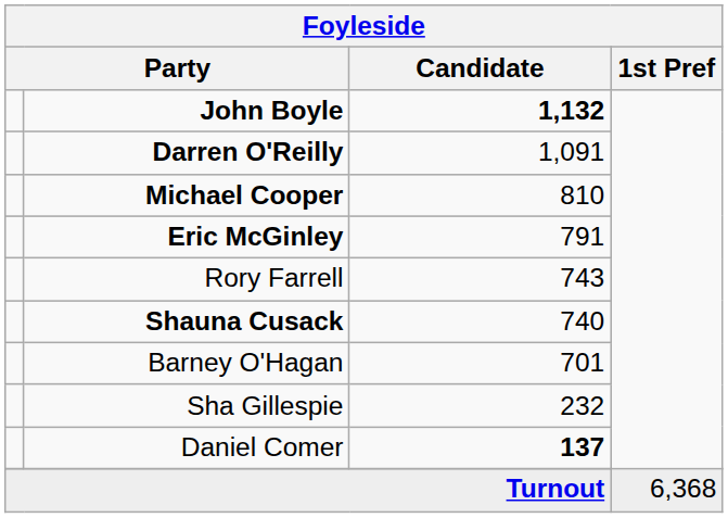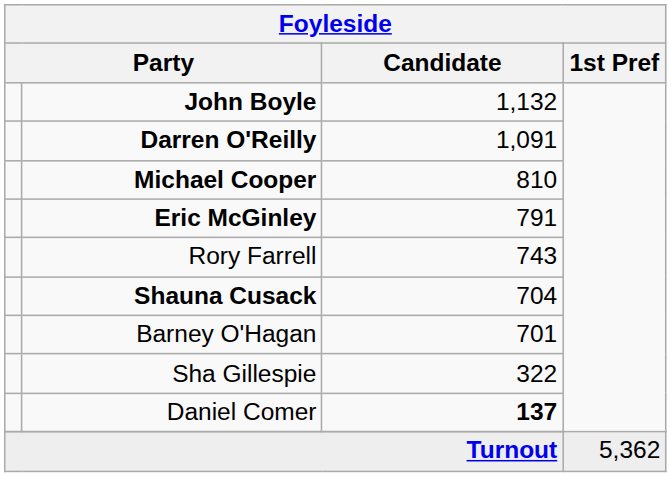John Boyle | Candidate: bold -> normal
Shauna Cusack | Candidate: 740 -> 704
Sha Gillespie | Candidate: 232 -> 322
Turnout | 1st Pref: 6,368 -> 5,362
